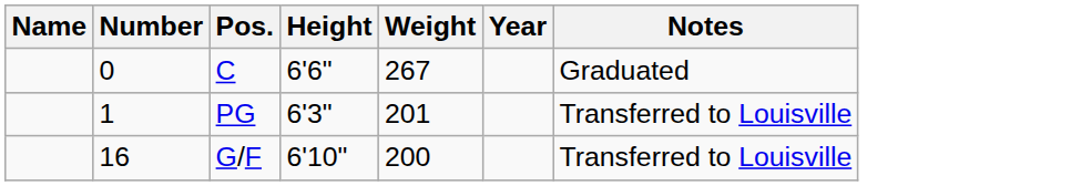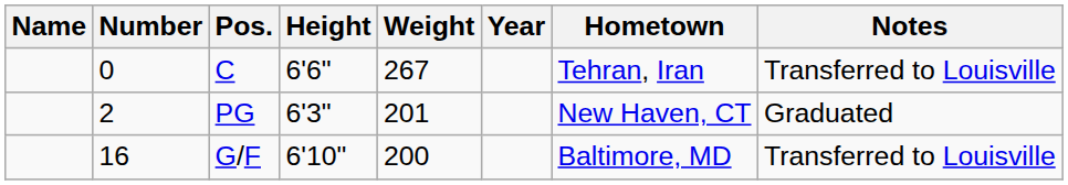+ column: Hometown | Tehran, Iran | New Haven, CT | Baltimore, MD
C | Notes: Graduated -> Transferred to Louisville
PG | Number: 1 -> 2
PG | Notes: Transferred to Louisville -> Graduated
